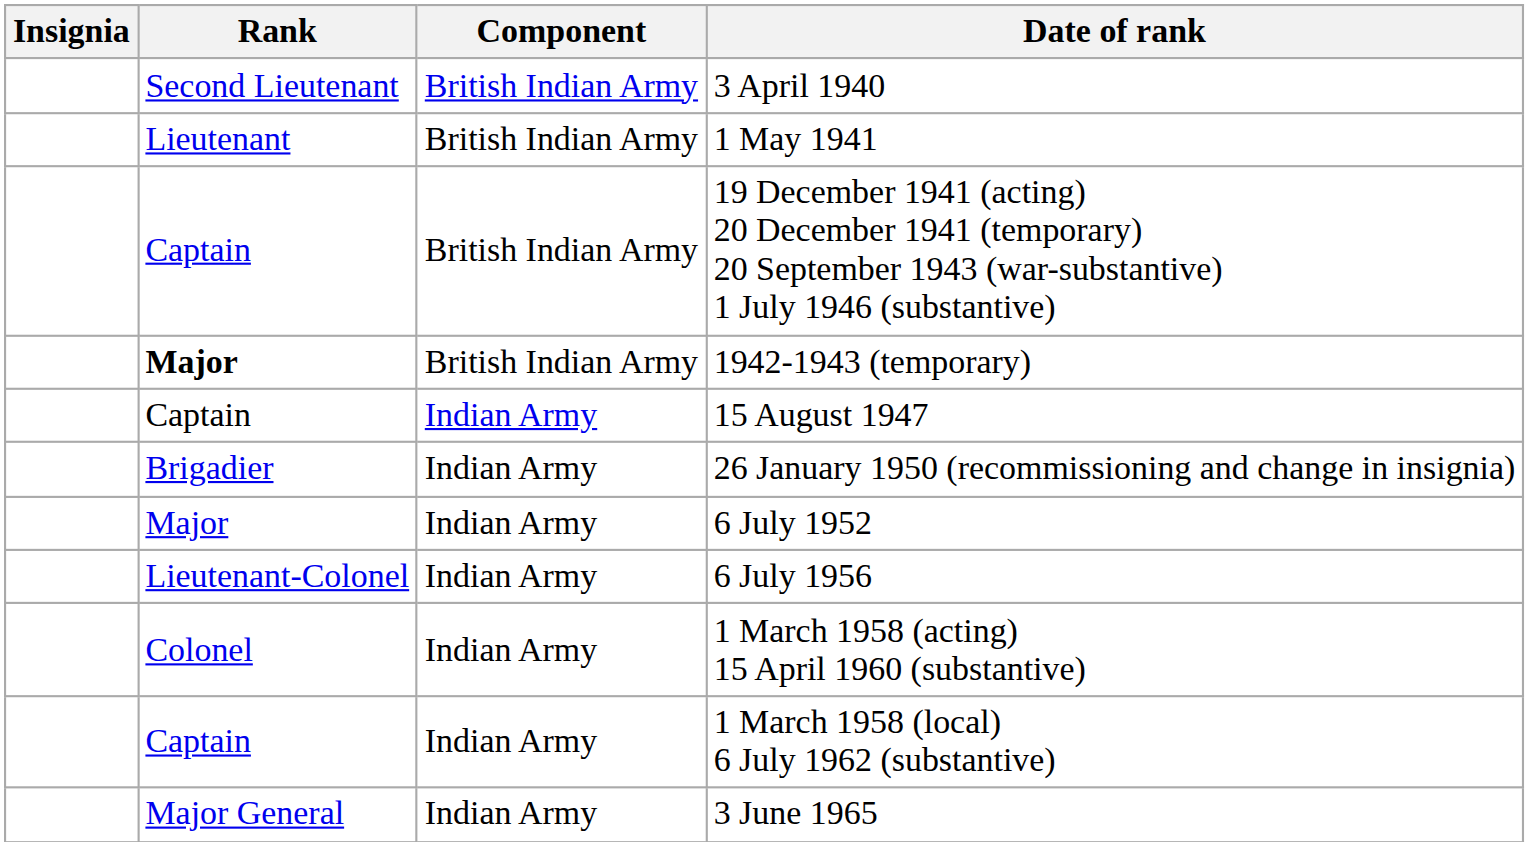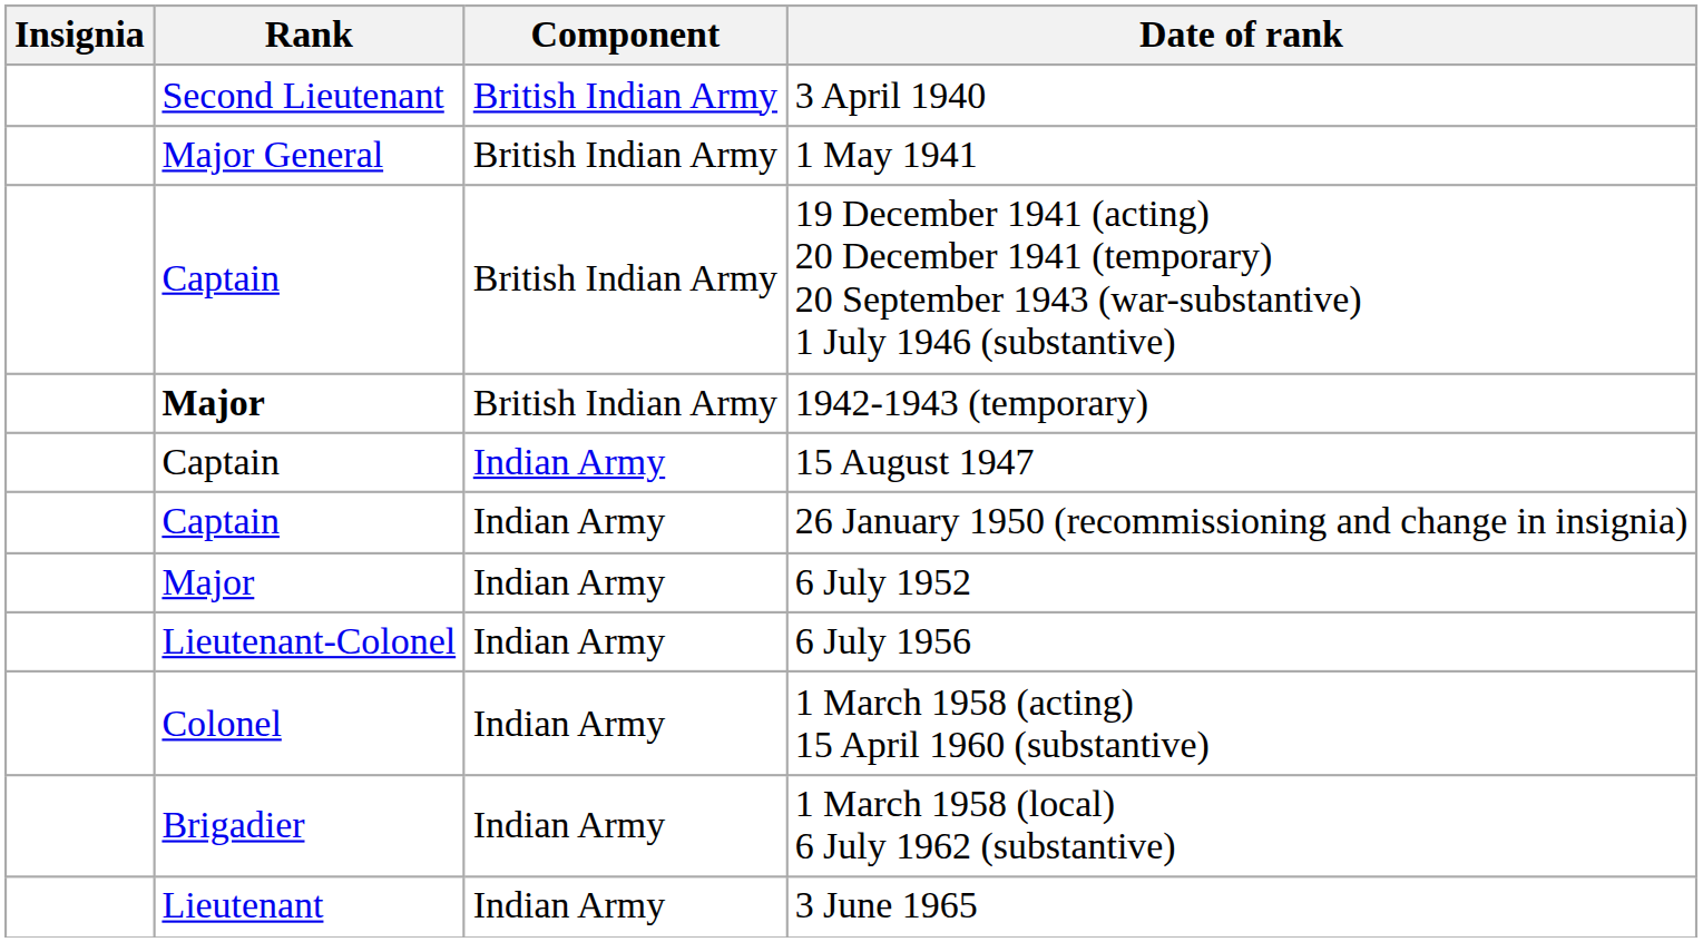1 May 1941 | Rank: Lieutenant -> Major General
26 January 1950 (recommissioning and change in insignia) | Rank: Brigadier -> Captain
1 March 1958 (local) 6 July 1962 (substantive) | Rank: Captain -> Brigadier
3 June 1965 | Rank: Major General -> Lieutenant
